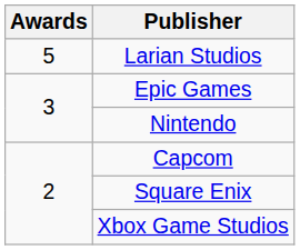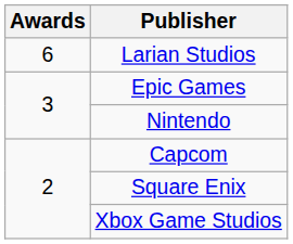Larian Studios | Awards: 5 -> 6
